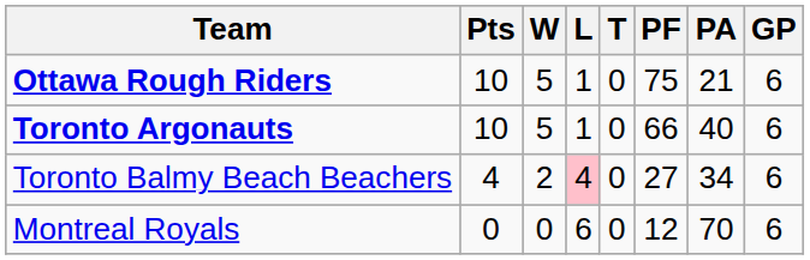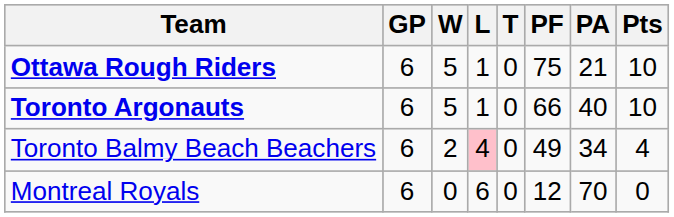columns swapped: GP <-> Pts
Toronto Balmy Beach Beachers | PF: 27 -> 49
